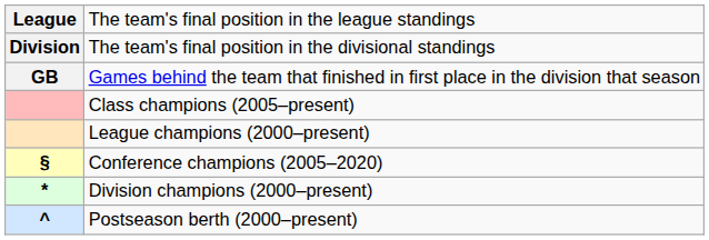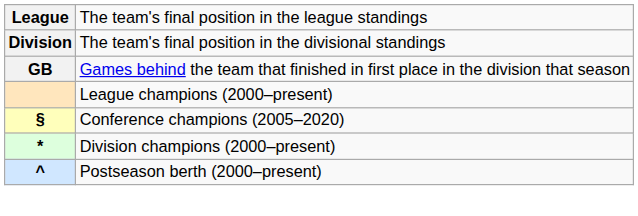- row: Class champions (2005–present)
